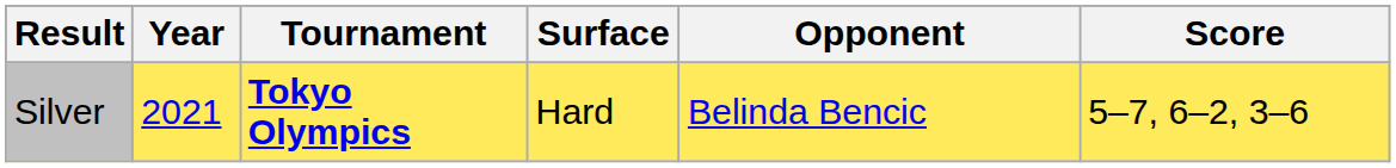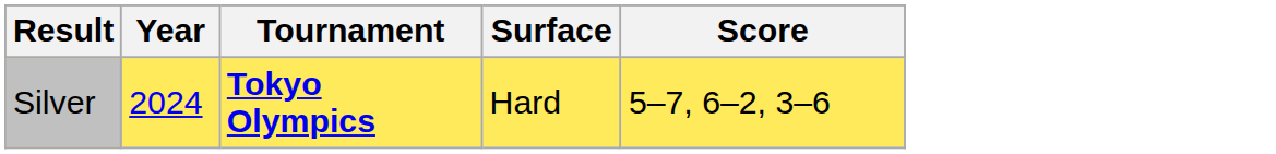- column: Opponent | Belinda Bencic
Silver | Year: 2021 -> 2024
